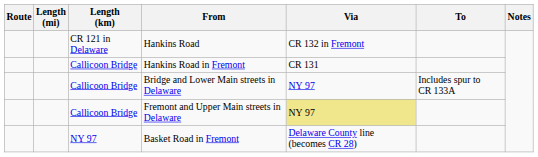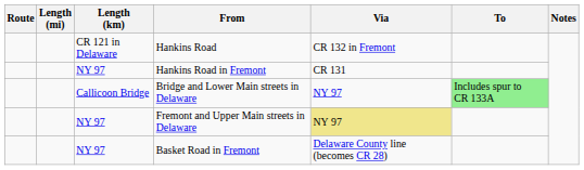Hankins Road in Fremont | Length (km): Callicoon Bridge -> NY 97
Bridge and Lower Main streets in Delaware | To: no background -> lightgreen background
Fremont and Upper Main streets in Delaware | Length (km): Callicoon Bridge -> NY 97
